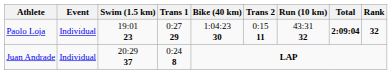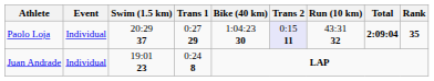Paolo Loja | Swim (1.5 km): 19:01 23 -> 20:29 37
Paolo Loja | Trans 2: no background -> lavender background
Paolo Loja | Rank: 32 -> 35
Juan Andrade | Swim (1.5 km): 20:29 37 -> 19:01 23
